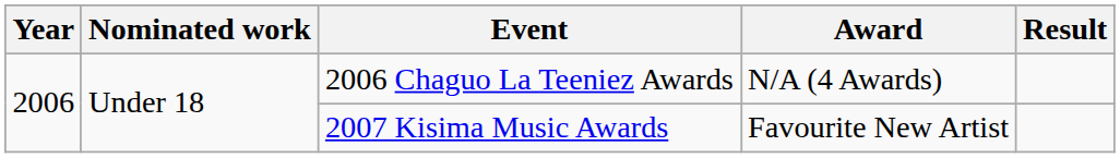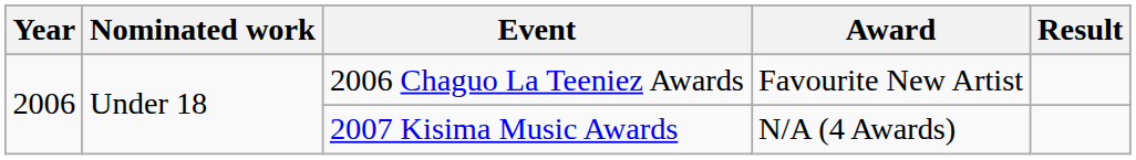2006 Chaguo La Teeniez Awards | Award: N/A (4 Awards) -> Favourite New Artist
2007 Kisima Music Awards | Award: Favourite New Artist -> N/A (4 Awards)
